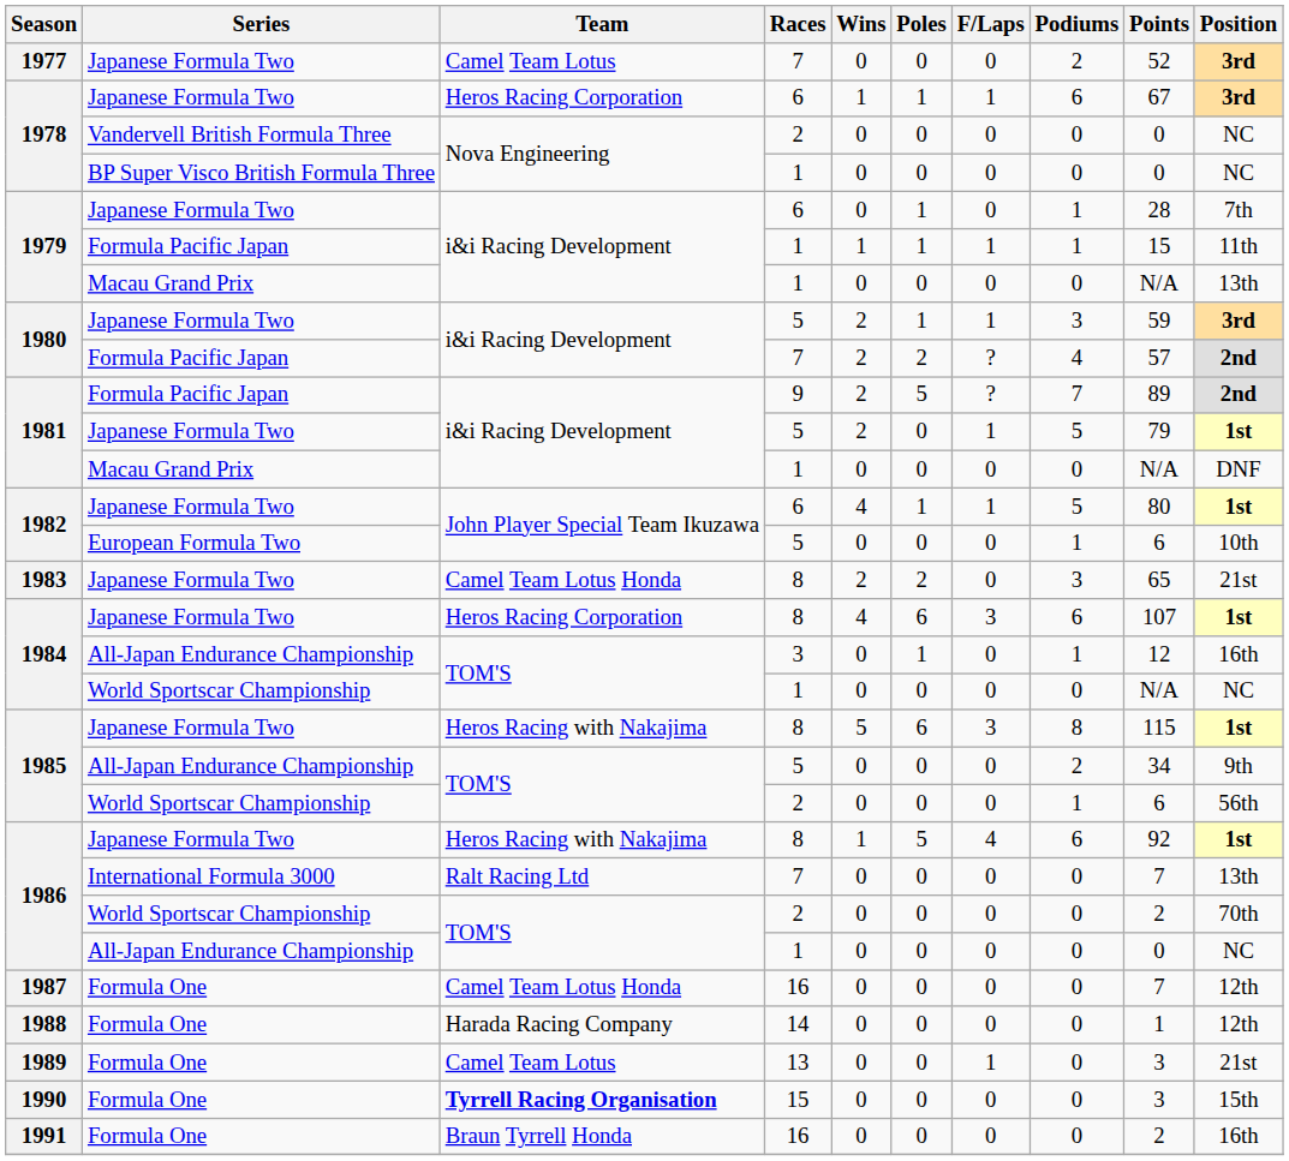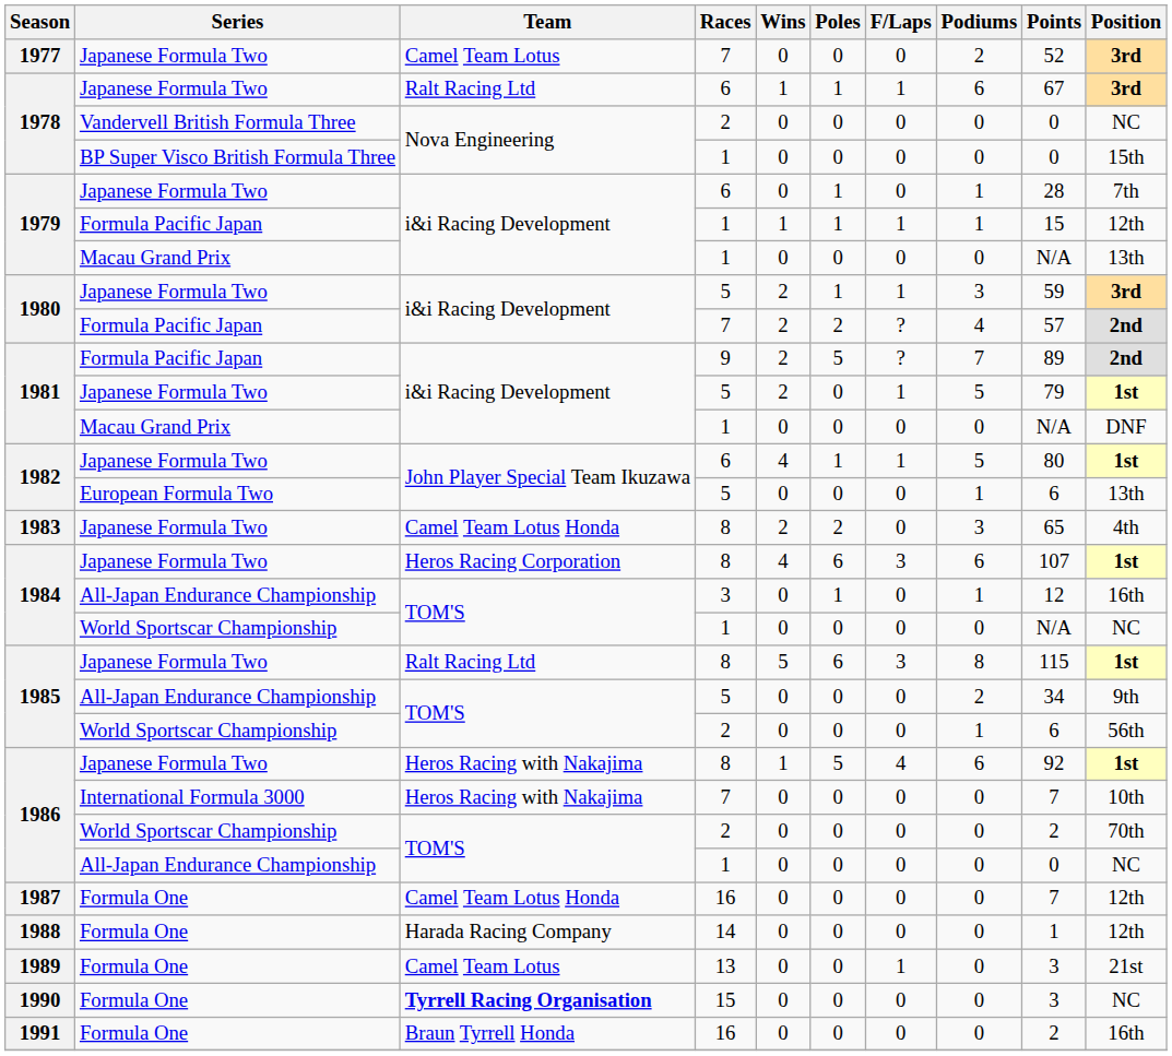1978 / Japanese Formula Two | Team: Heros Racing Corporation -> Ralt Racing Ltd
1978 / BP Super Visco British Formula Three | Position: NC -> 15th
1979 / Formula Pacific Japan | Position: 11th -> 12th
1982 / European Formula Two | Position: 10th -> 13th
1983 | Position: 21st -> 4th
1985 / Japanese Formula Two | Team: Heros Racing with Nakajima -> Ralt Racing Ltd
1986 / International Formula 3000 | Team: Ralt Racing Ltd -> Heros Racing with Nakajima
1986 / International Formula 3000 | Position: 13th -> 10th
1990 | Position: 15th -> NC
